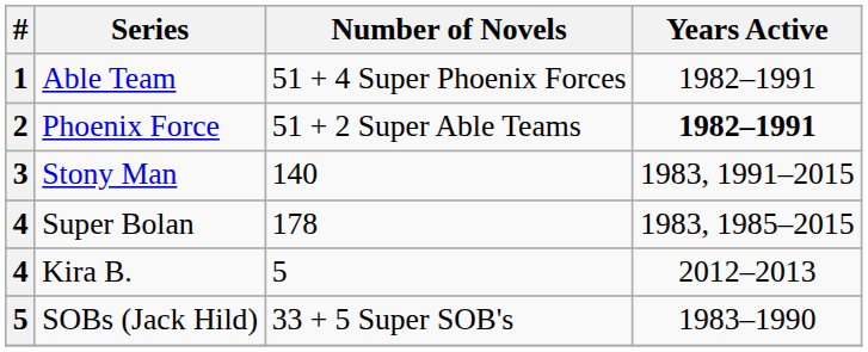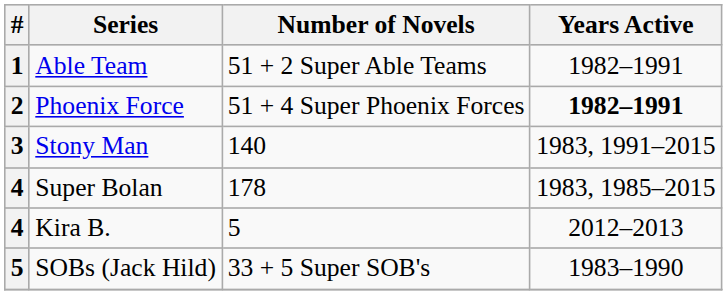Able Team | Number of Novels: 51 + 4 Super Phoenix Forces -> 51 + 2 Super Able Teams
Phoenix Force | Number of Novels: 51 + 2 Super Able Teams -> 51 + 4 Super Phoenix Forces
